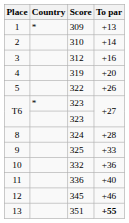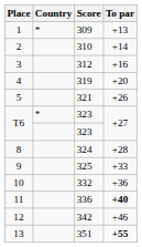5 | Score: 322 -> 321
11 | To par: normal -> bold
12 | Score: 345 -> 342
